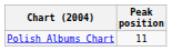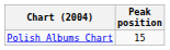Polish Albums Chart | Peak position: 11 -> 15
